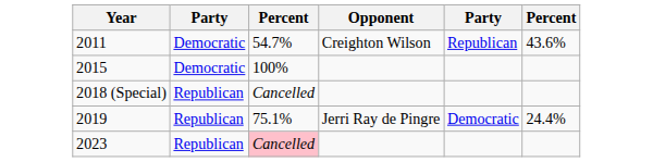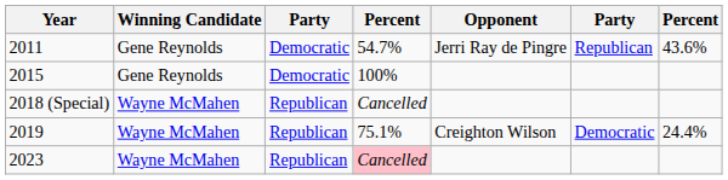+ column: Winning Candidate | Gene Reynolds | Gene Reynolds | Wayne McMahen | Wayne McMahen | Wayne McMahen
2011 | Opponent: Creighton Wilson -> Jerri Ray de Pingre
2019 | Opponent: Jerri Ray de Pingre -> Creighton Wilson
